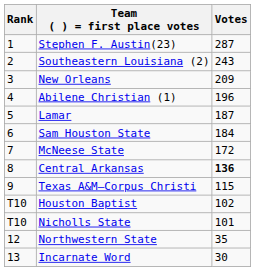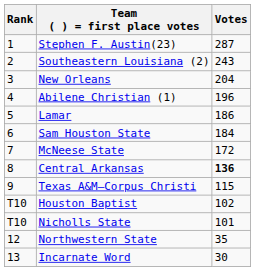New Orleans | Votes: 209 -> 204
Lamar | Votes: 187 -> 186
